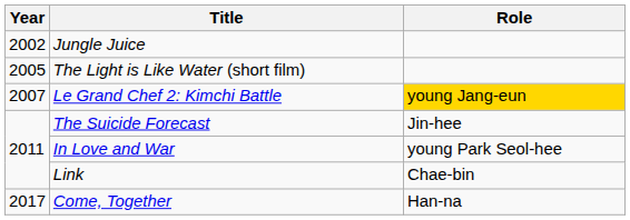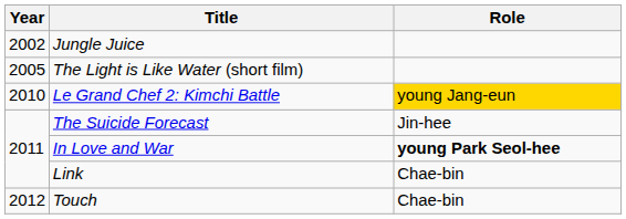Le Grand Chef 2: Kimchi Battle | Year: 2007 -> 2010
In Love and War | Role: normal -> bold
+ row: 2012 | Touch | Chae-bin
- row: 2017 | Come, Together | Han-na
